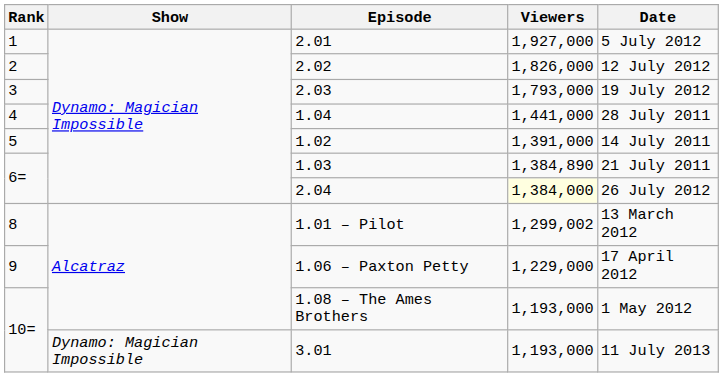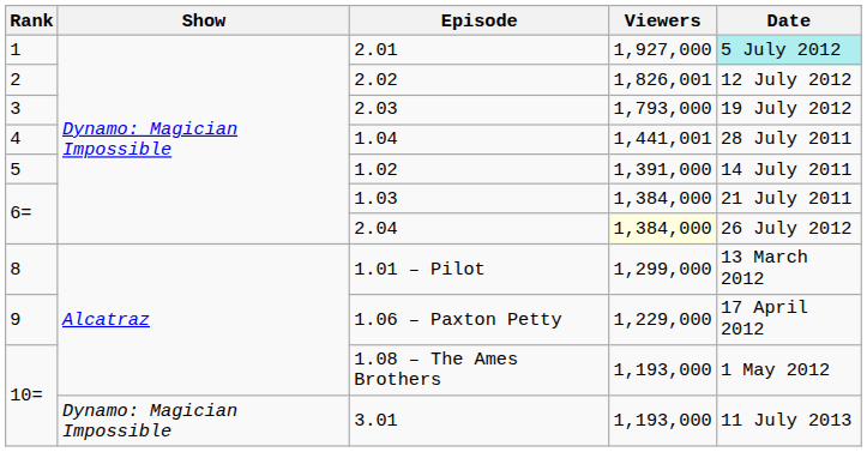2.01 | Date: no background -> paleturquoise background
2.02 | Viewers: 1,826,000 -> 1,826,001
1.04 | Viewers: 1,441,000 -> 1,441,001
1.03 | Viewers: 1,384,890 -> 1,384,000
1.01 – Pilot | Viewers: 1,299,002 -> 1,299,000
